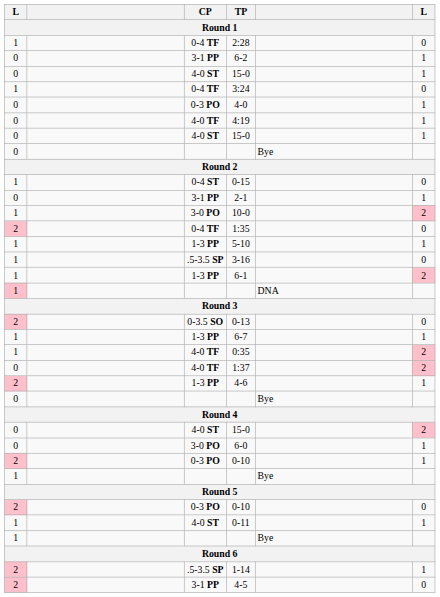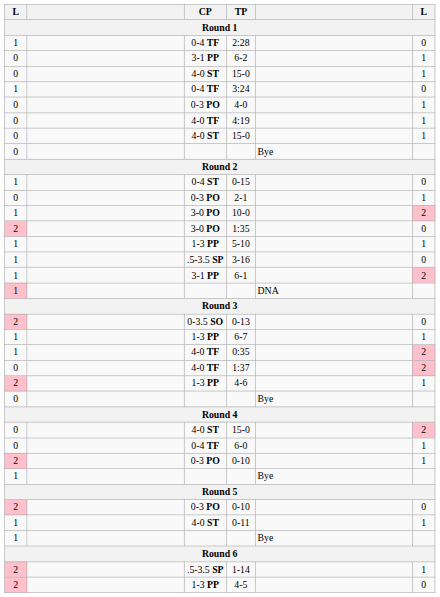2-1 | CP: 3-1 PP -> 0-3 PO
1:35 | CP: 0-4 TF -> 3-0 PO
6-1 | CP: 1-3 PP -> 3-1 PP
6-0 | CP: 3-0 PO -> 0-4 TF
4-5 | CP: 3-1 PP -> 1-3 PP
